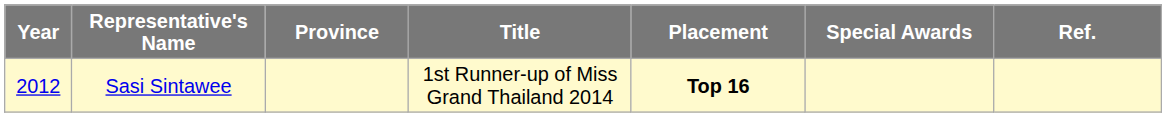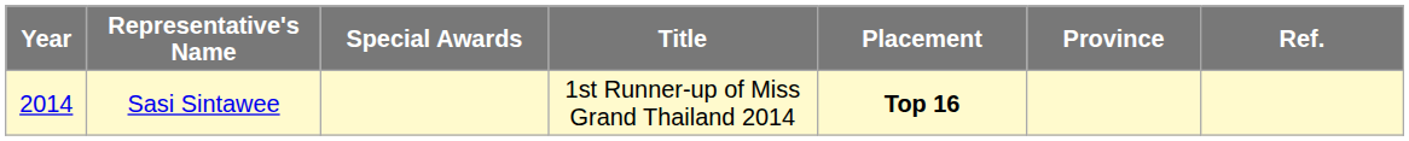columns swapped: Province <-> Special Awards
Sasi Sintawee | Year: 2012 -> 2014
